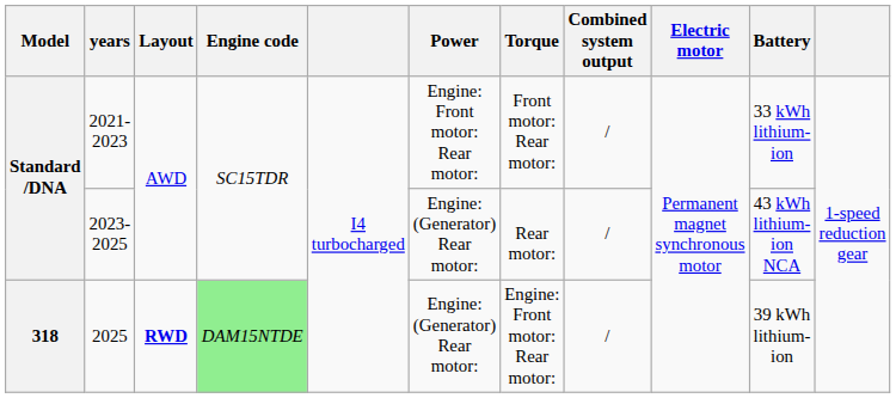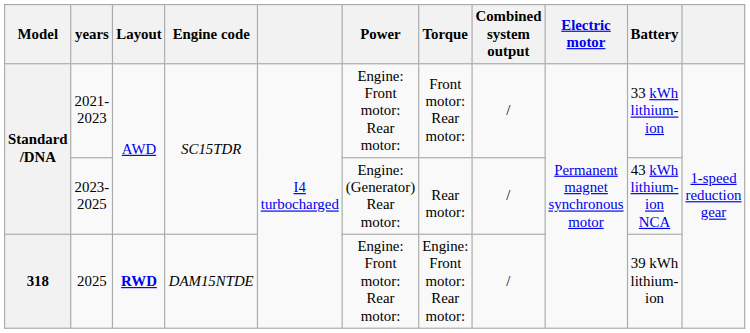2025 | Engine code: lightgreen background -> no background
2025 | Power: Engine: (Generator) Rear motor: -> Engine: Front motor: Rear motor:
